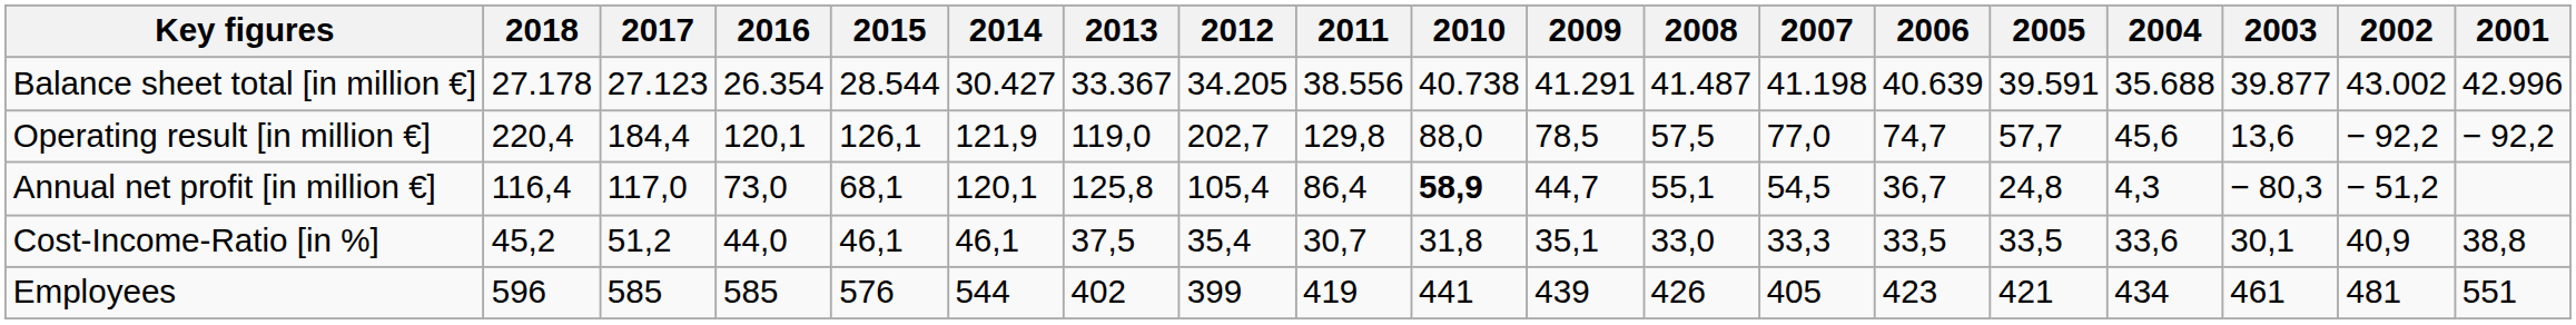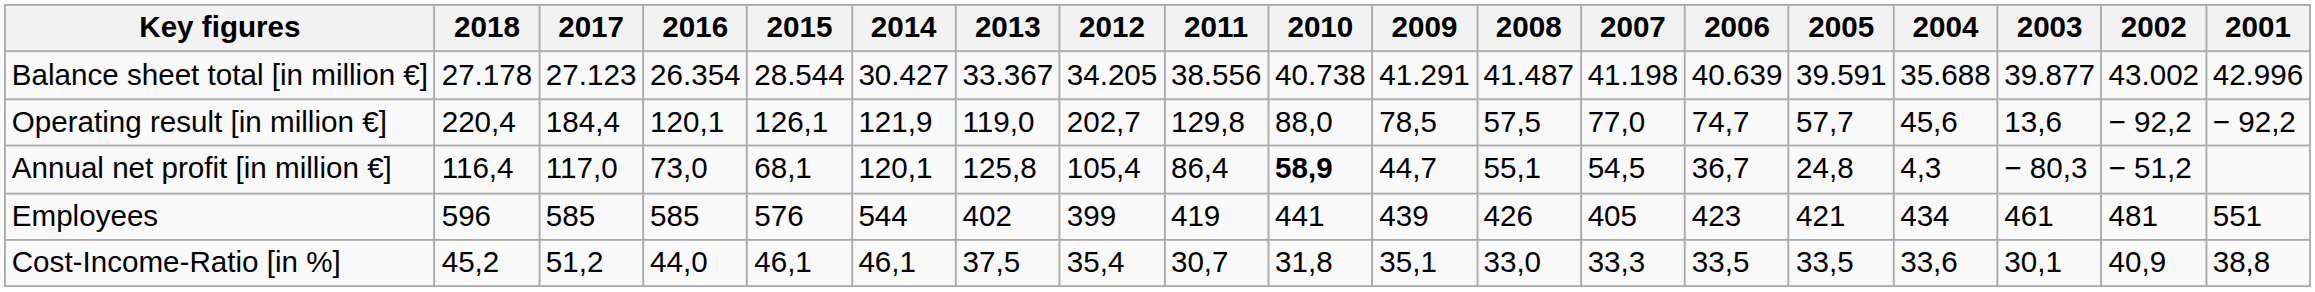rows swapped: Cost-Income-Ratio [in %] <-> Employees
